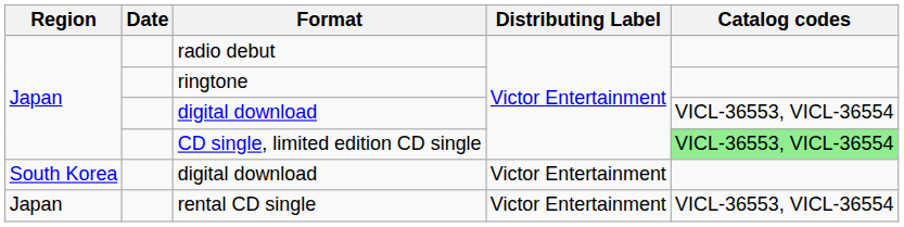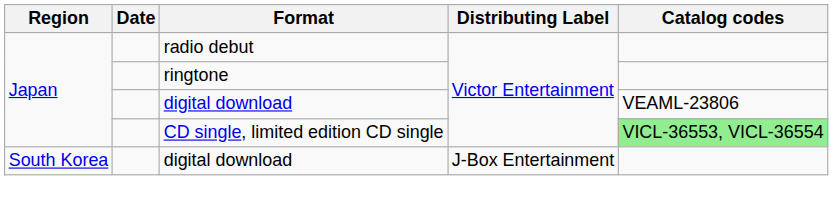Japan / digital download | Catalog codes: VICL-36553, VICL-36554 -> VEAML-23806
South Korea / digital download | Distributing Label: Victor Entertainment -> J-Box Entertainment
- row: Japan | rental CD single | Victor Entertainment | VICL-36553, VICL-36554
